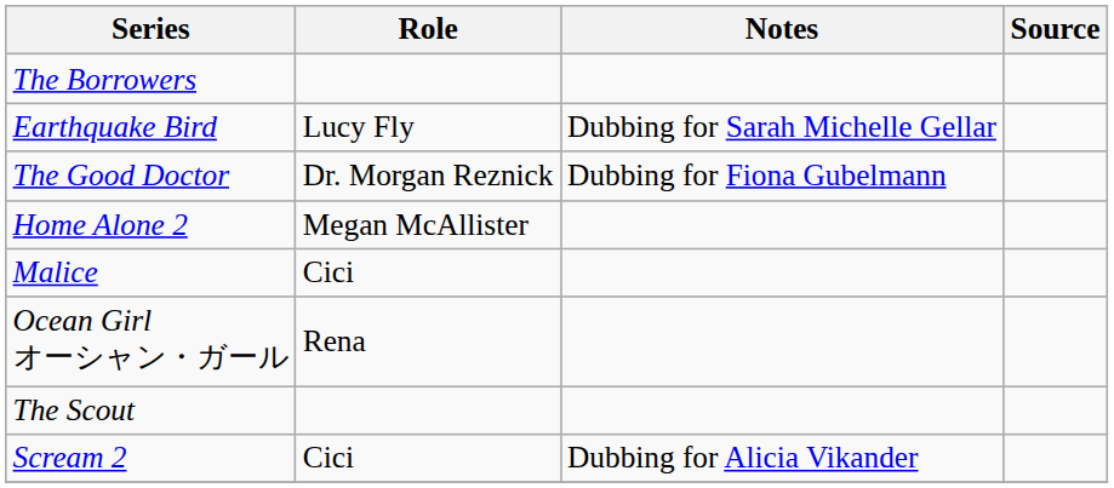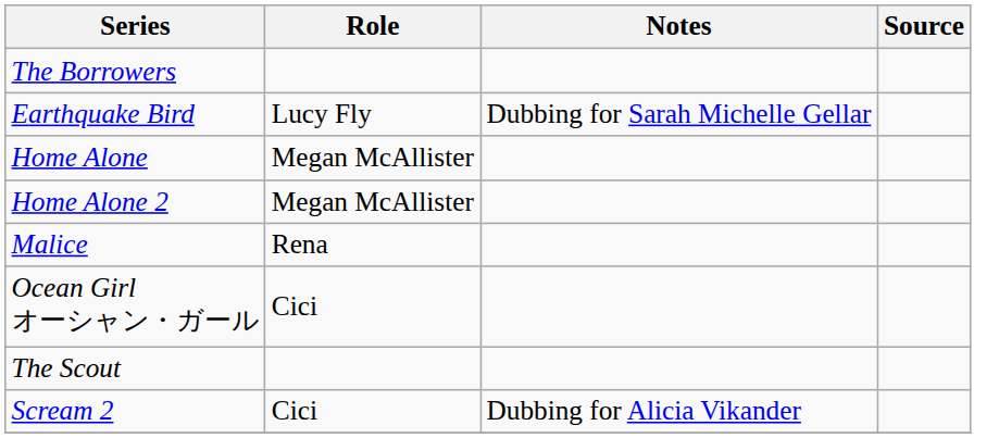- row: The Good Doctor | Dr. Morgan Reznick | Dubbing for Fiona Gubelmann
+ row: Home Alone | Megan McAllister
Malice | Role: Cici -> Rena
Ocean Girl オーシャン・ガール | Role: Rena -> Cici
